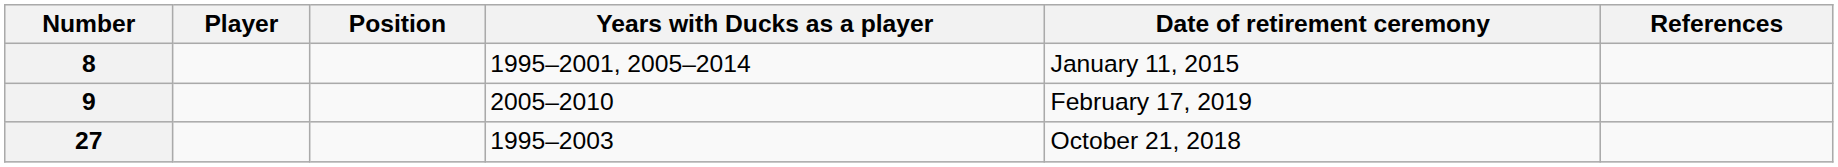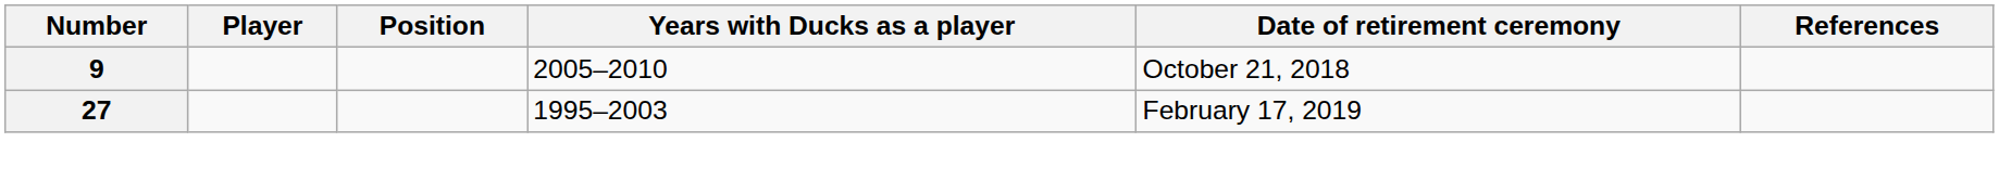- row: 8 | 1995–2001, 2005–2014 | January 11, 2015
9 | Date of retirement ceremony: February 17, 2019 -> October 21, 2018
27 | Date of retirement ceremony: October 21, 2018 -> February 17, 2019
